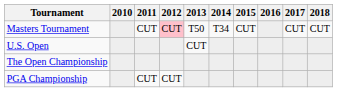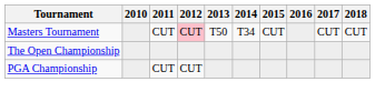- row: U.S. Open | CUT
